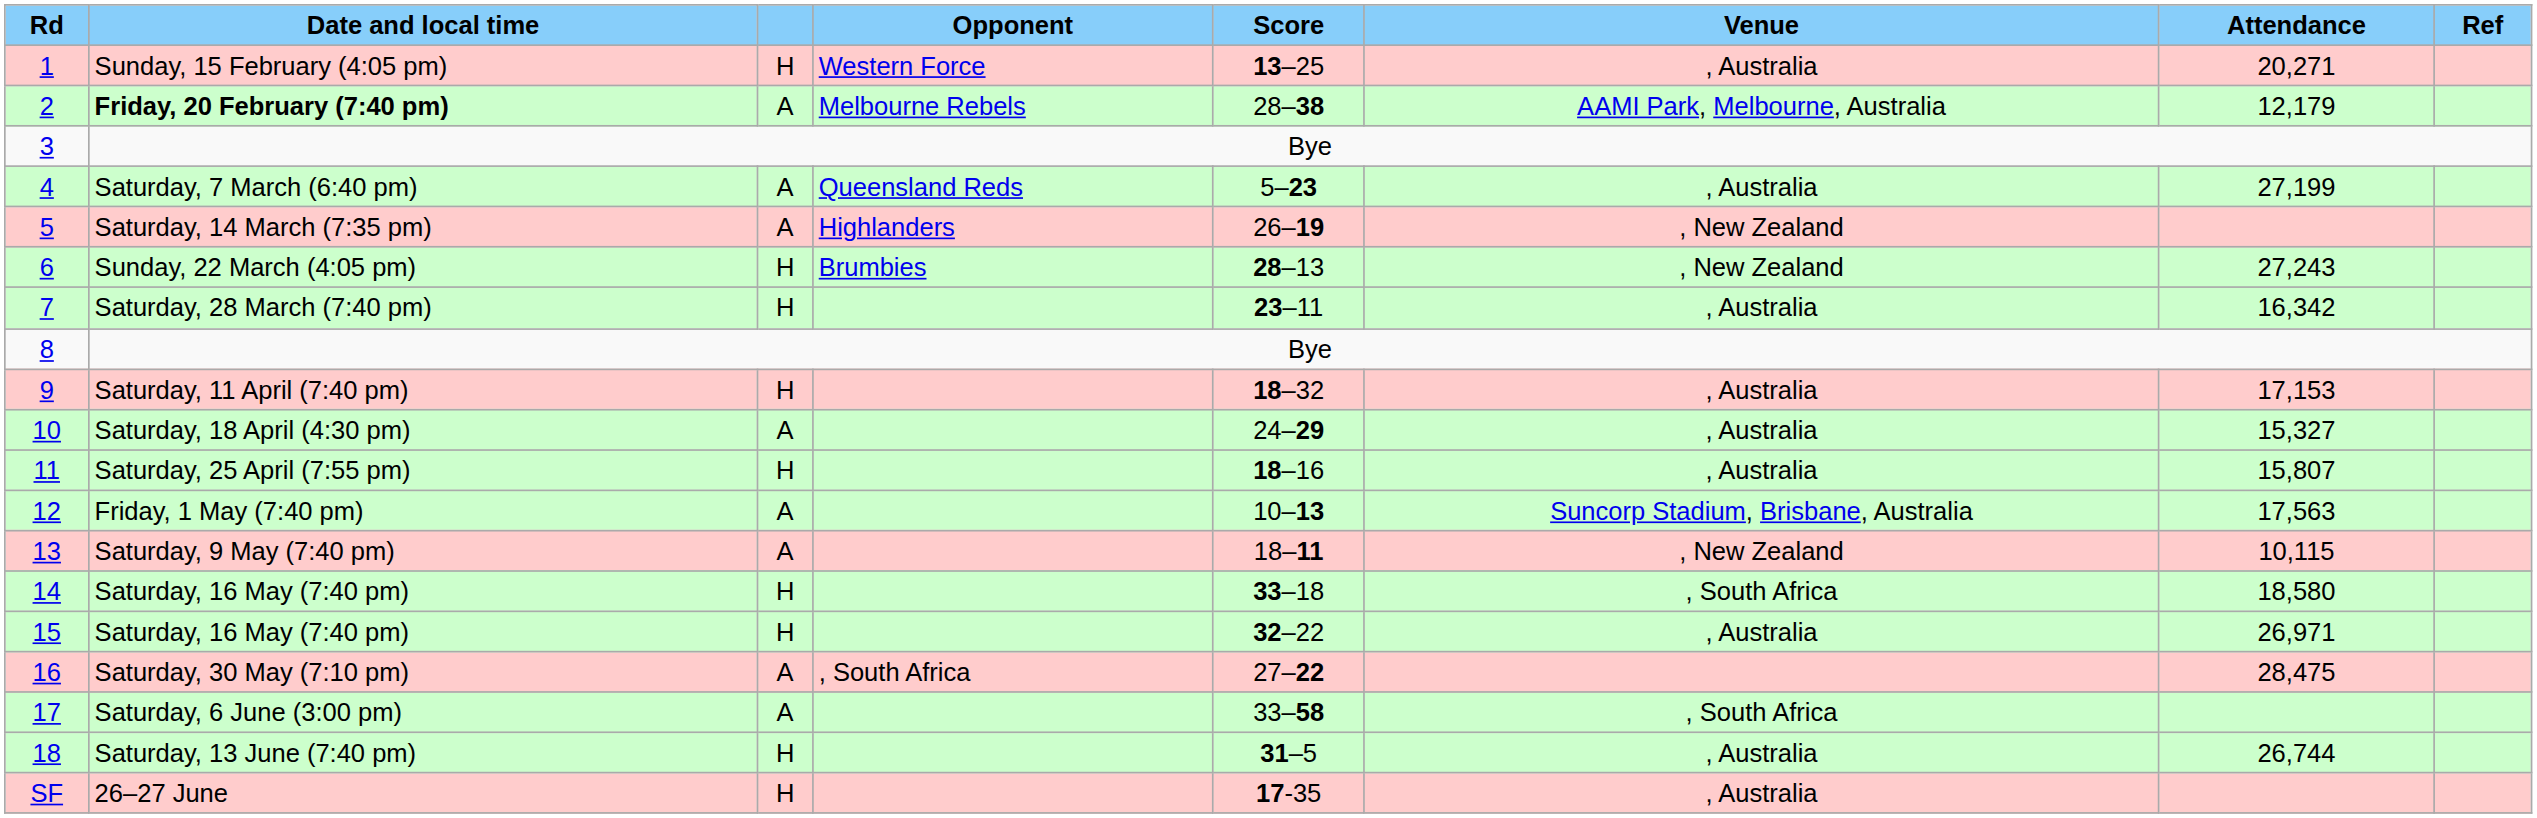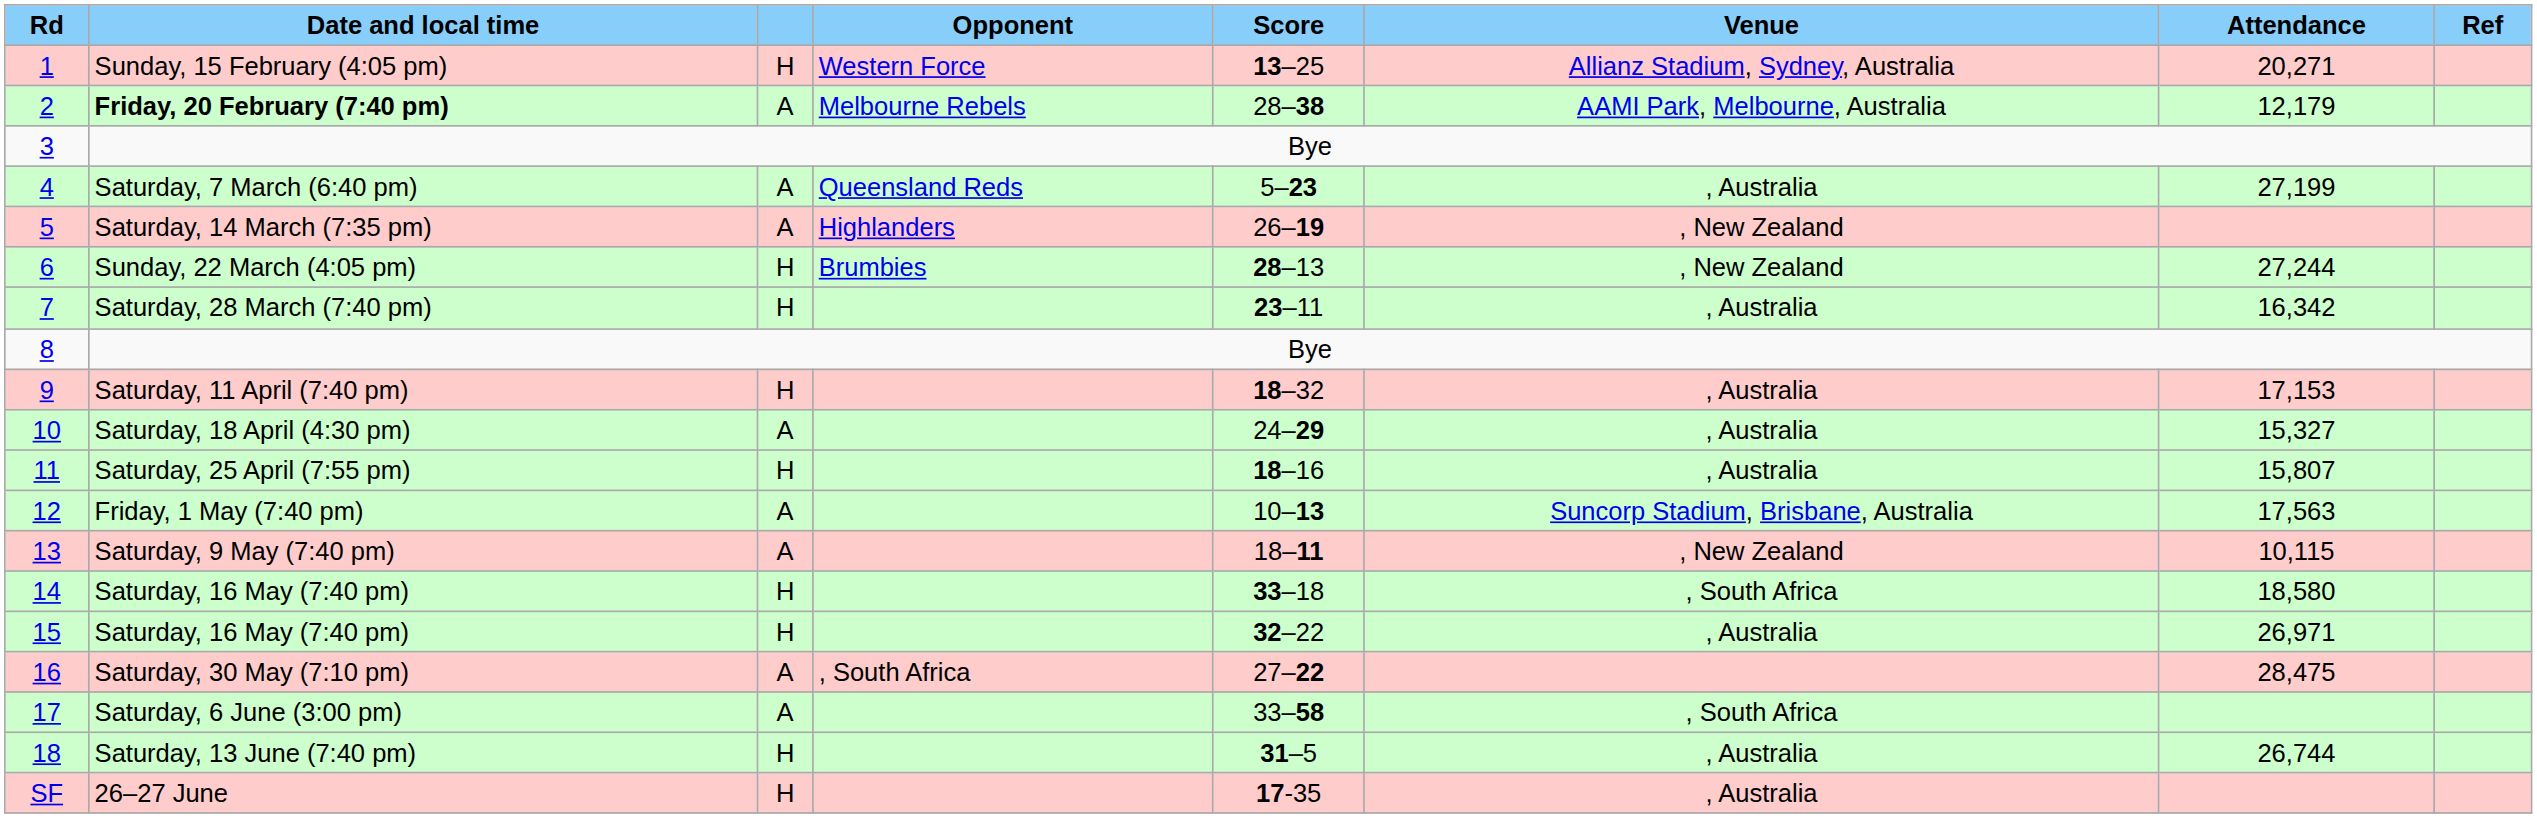1 | column 6: , Australia -> Allianz Stadium, Sydney, Australia
6 | column 7: 27,243 -> 27,244
